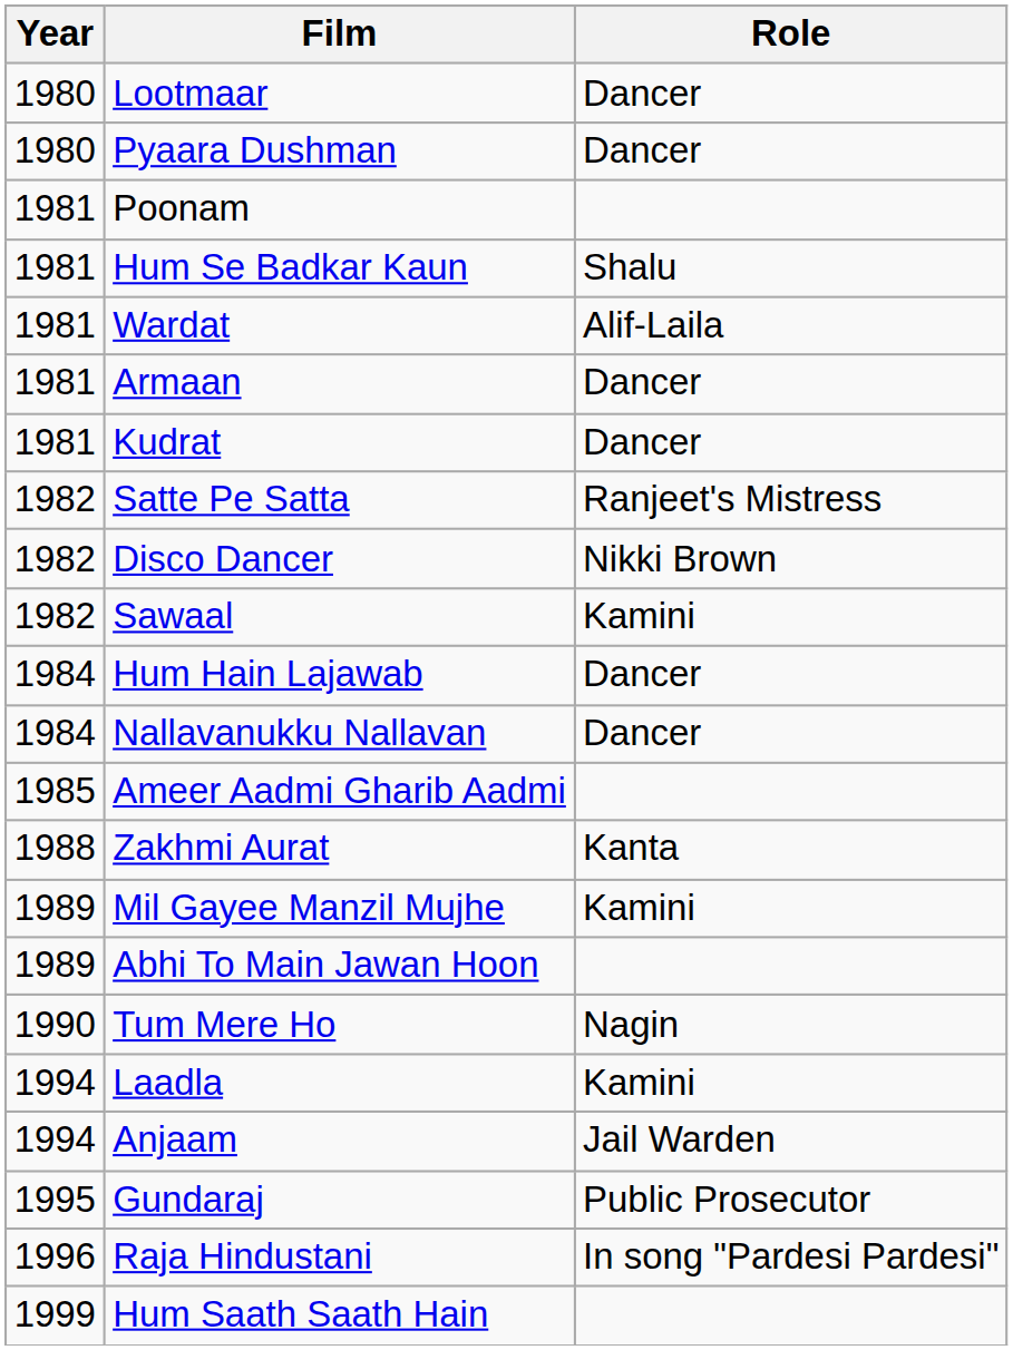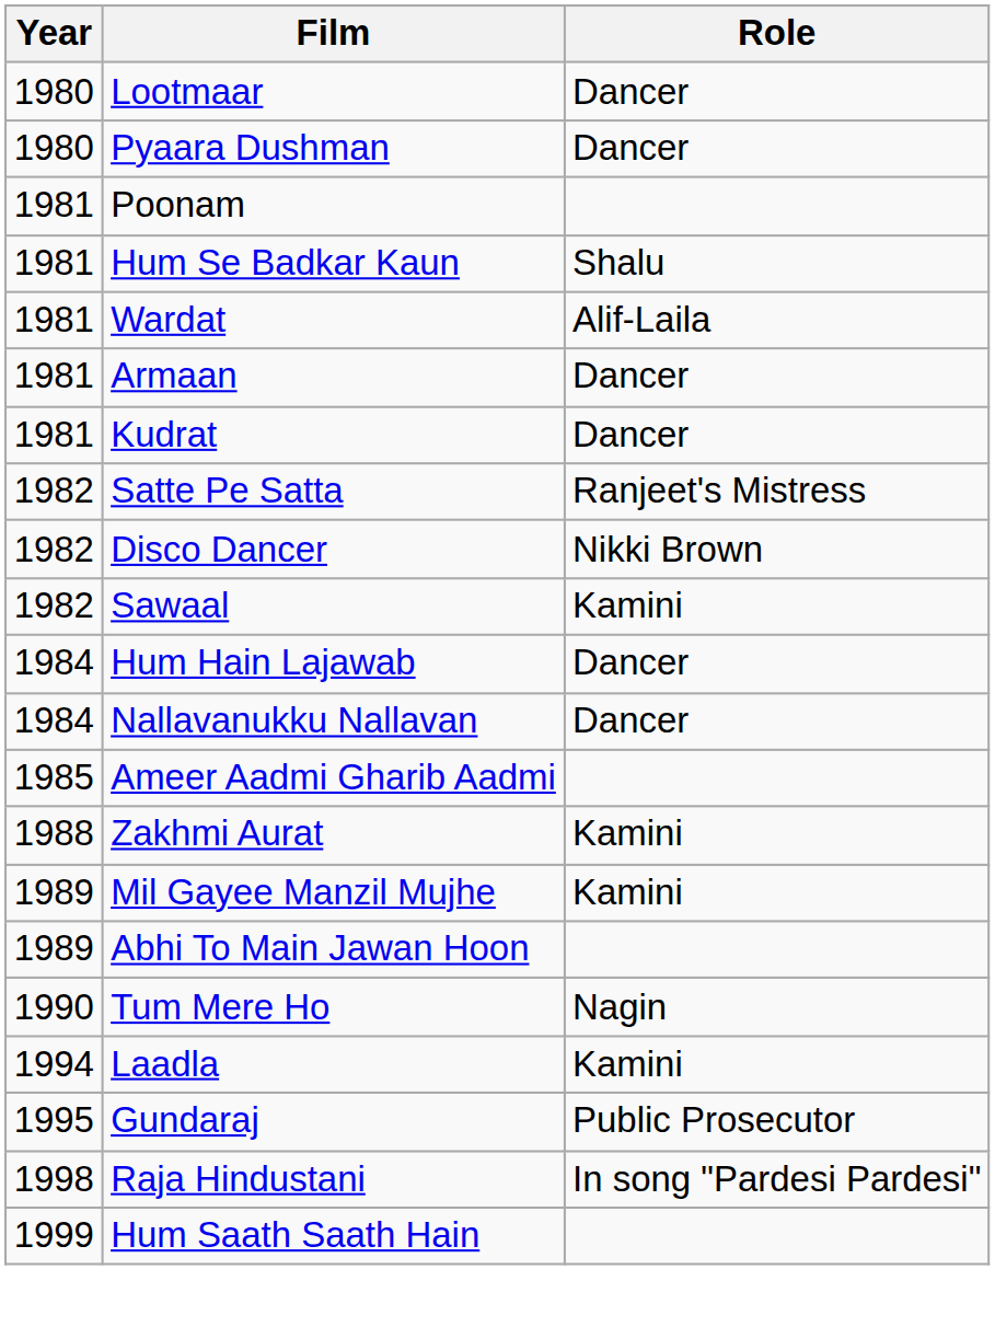Zakhmi Aurat | Role: Kanta -> Kamini
- row: 1994 | Anjaam | Jail Warden
Raja Hindustani | Year: 1996 -> 1998
